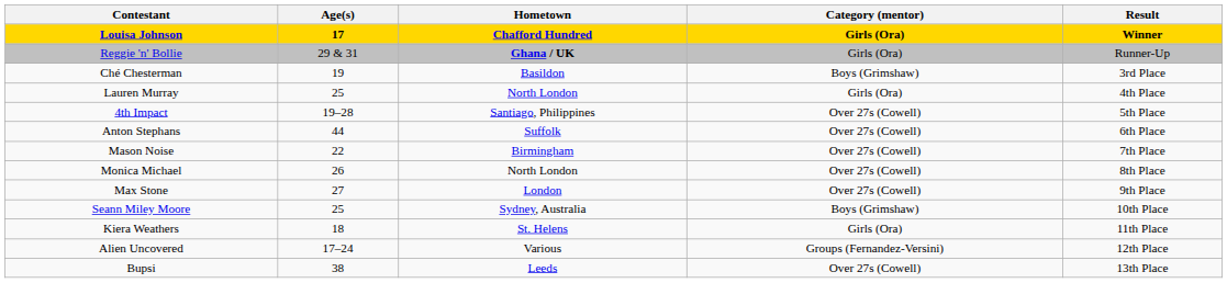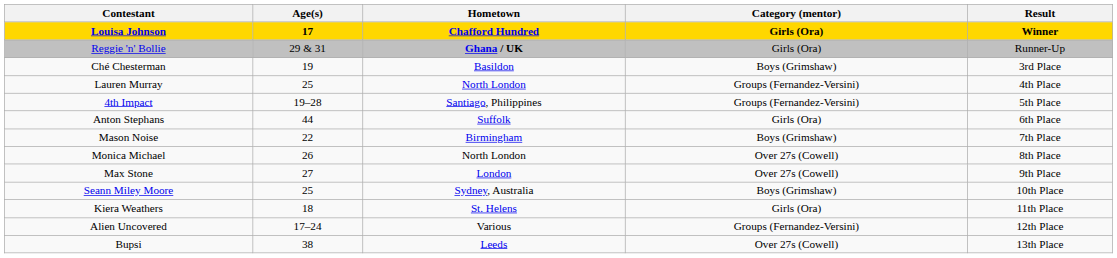Lauren Murray | Category (mentor): Girls (Ora) -> Groups (Fernandez-Versini)
4th Impact | Category (mentor): Over 27s (Cowell) -> Groups (Fernandez-Versini)
Anton Stephans | Category (mentor): Over 27s (Cowell) -> Girls (Ora)
Mason Noise | Category (mentor): Over 27s (Cowell) -> Boys (Grimshaw)
